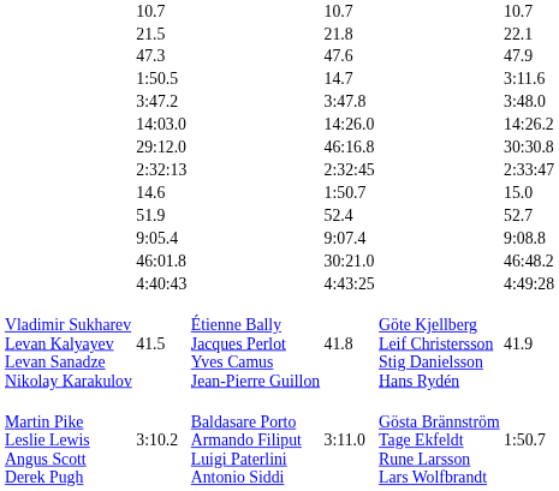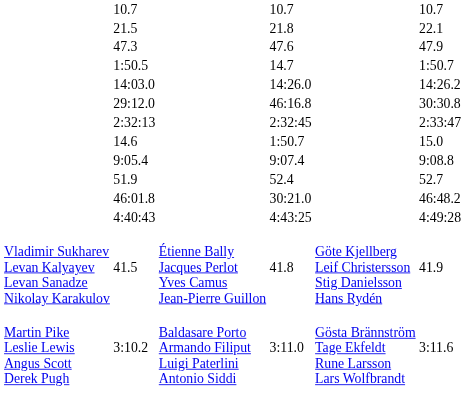1:50.5 | column 7: 3:11.6 -> 1:50.7
- row: 3:47.2 | 3:47.8 | 3:48.0
rows swapped: 51.9 <-> 9:05.4
3:10.2 | column 7: 1:50.7 -> 3:11.6
